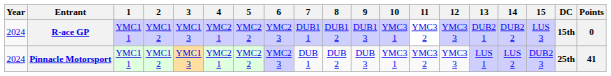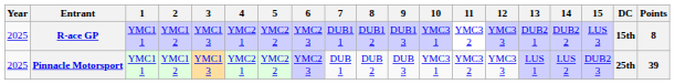R-ace GP | Year: 2024 -> 2025
R-ace GP | Points: 0 -> 8
Pinnacle Motorsport | Year: 2024 -> 2025
Pinnacle Motorsport | Points: 41 -> 39
